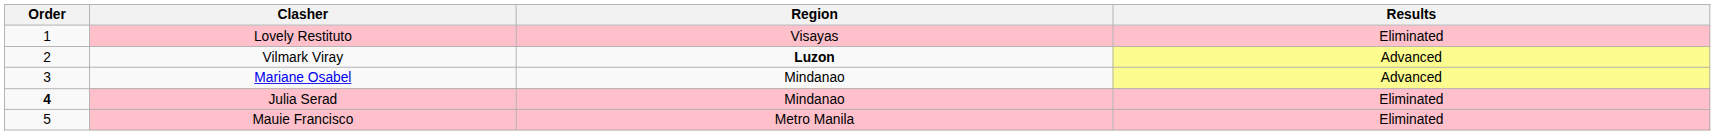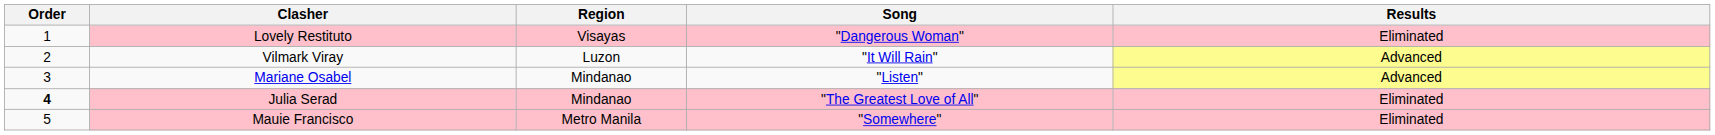+ column: Song | "Dangerous Woman" | "It Will Rain" | "Listen" | "The Greatest Love of All" | "Somewhere"
Vilmark Viray | Region: bold -> normal
